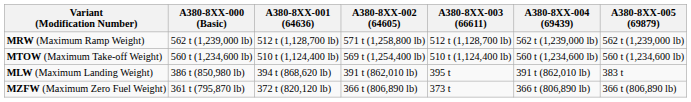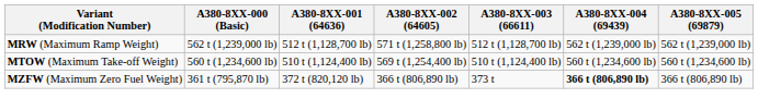- row: MLW (Maximum Landing Weight) | 386 t (850,980 lb) | 394 t (868,620 lb) | 391 t (862,010 lb) | 395 t | 391 t (862,010 lb) | 383 t
MZFW (Maximum Zero Fuel Weight) | A380-8XX-004 (69439): normal -> bold
